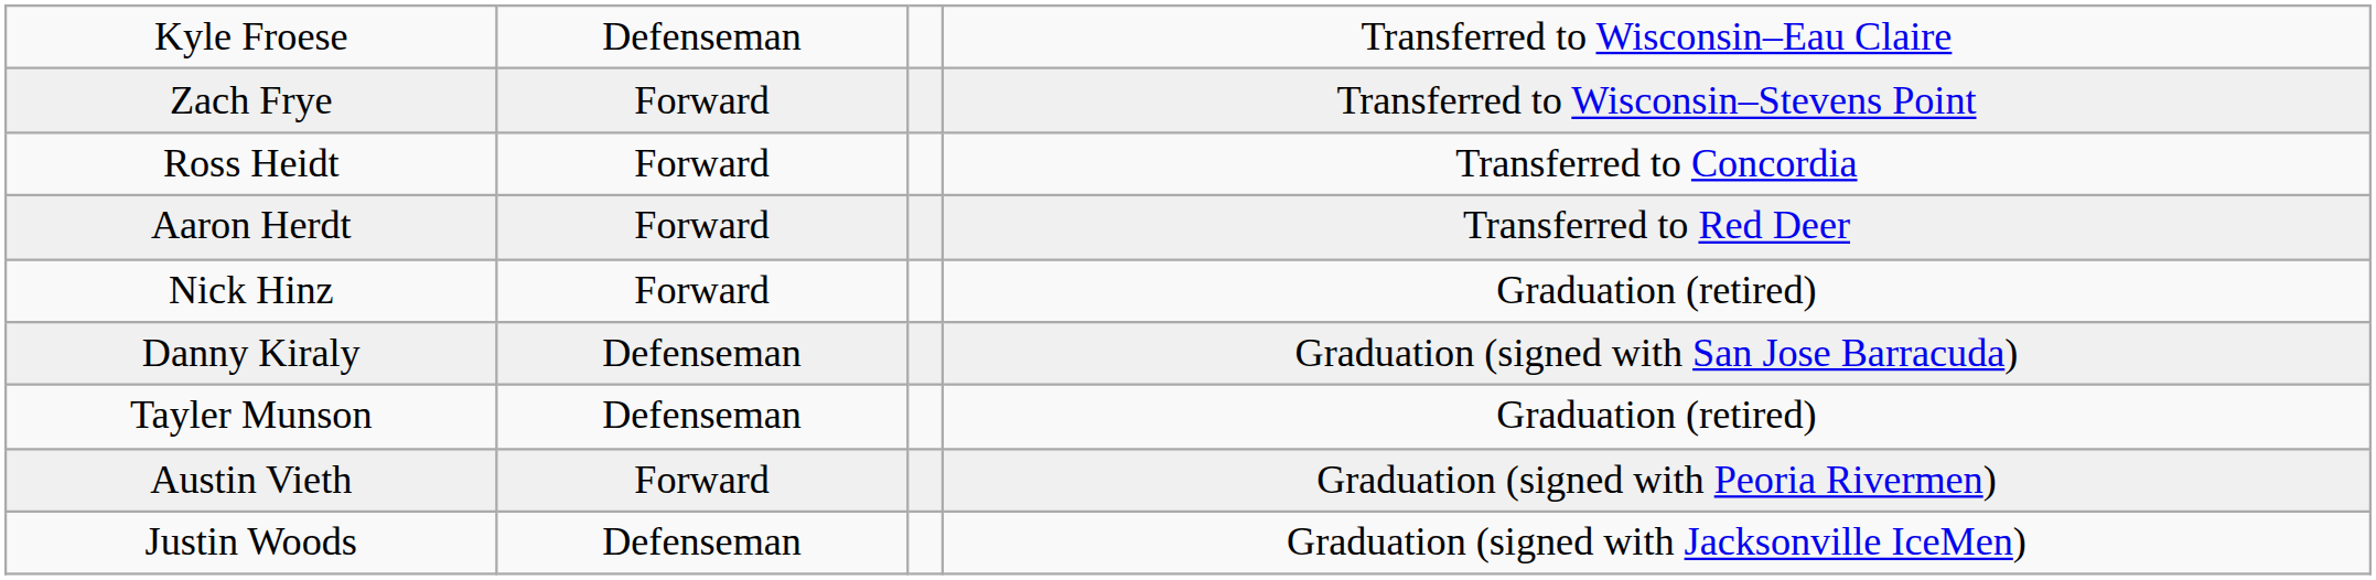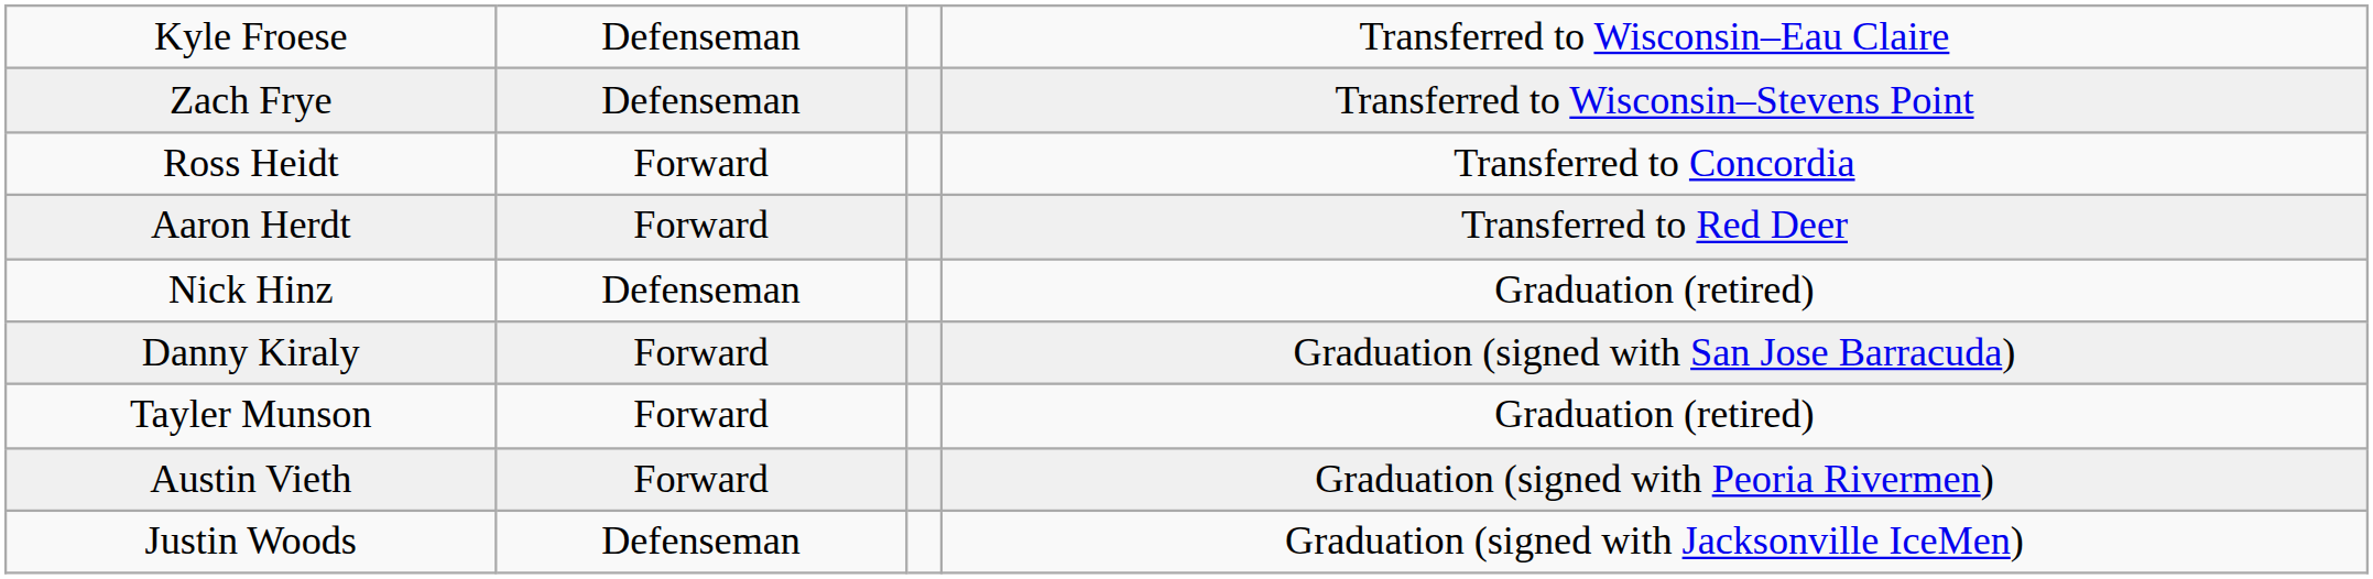Zach Frye | column 2: Forward -> Defenseman
Nick Hinz | column 2: Forward -> Defenseman
Danny Kiraly | column 2: Defenseman -> Forward
Tayler Munson | column 2: Defenseman -> Forward
